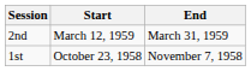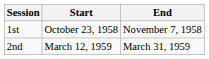rows swapped: 1st <-> 2nd
